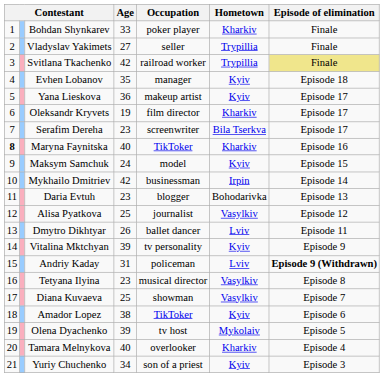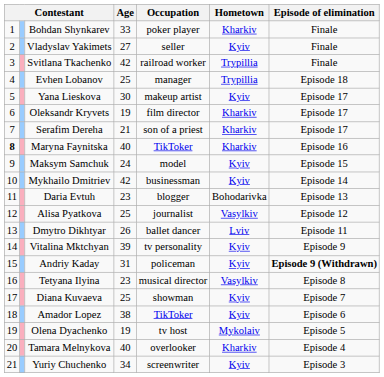Vladyslav Yakimets | Hometown: Trypillia -> Kyiv
Svitlana Tkachenko | Episode of elimination: khaki background -> no background
Evhen Lobanov | Age: 35 -> 25
Evhen Lobanov | Hometown: Kyiv -> Trypillia
Yana Lieskova | Age: 36 -> 30
Serafim Dereha | Age: 23 -> 21
Serafim Dereha | Occupation: screenwriter -> son of a priest
Serafim Dereha | Hometown: Bila Tserkva -> Kharkiv
Mykhailo Dmitriev | Hometown: Irpin -> Kyiv
Andriy Kaday | Hometown: Lviv -> Kyiv
Diana Kuvaeva | Hometown: Vasylkiv -> Kyiv
Olena Dyachenko | Age: 39 -> 19
Yuriy Chuchenko | Occupation: son of a priest -> screenwriter
